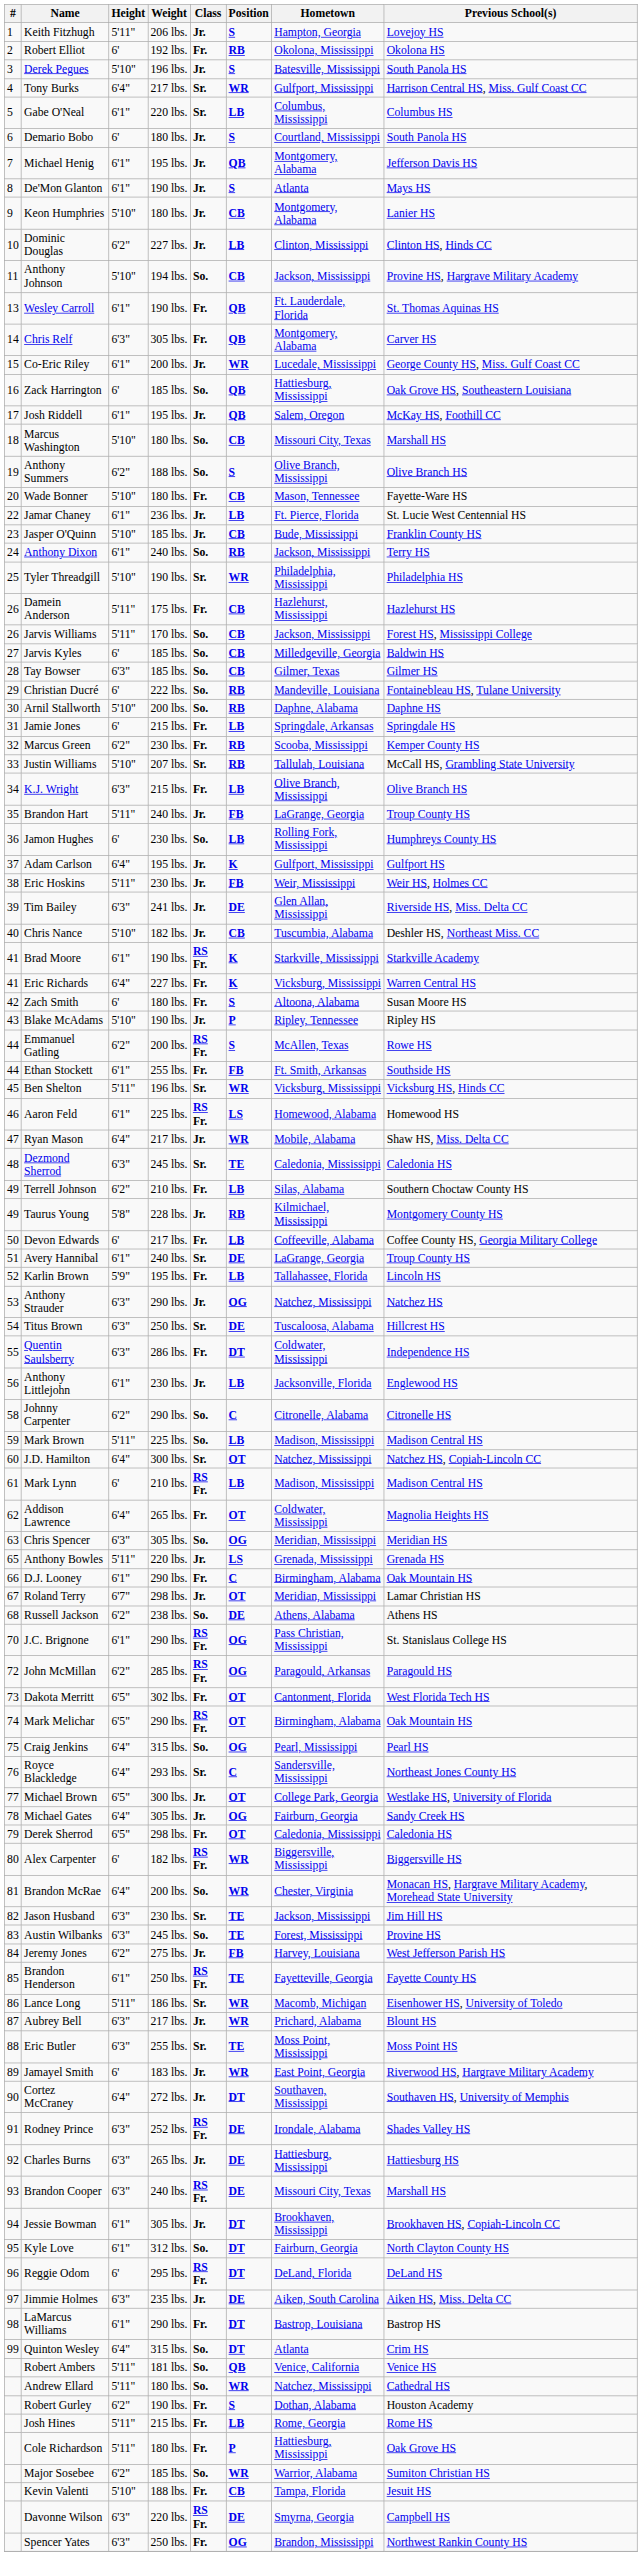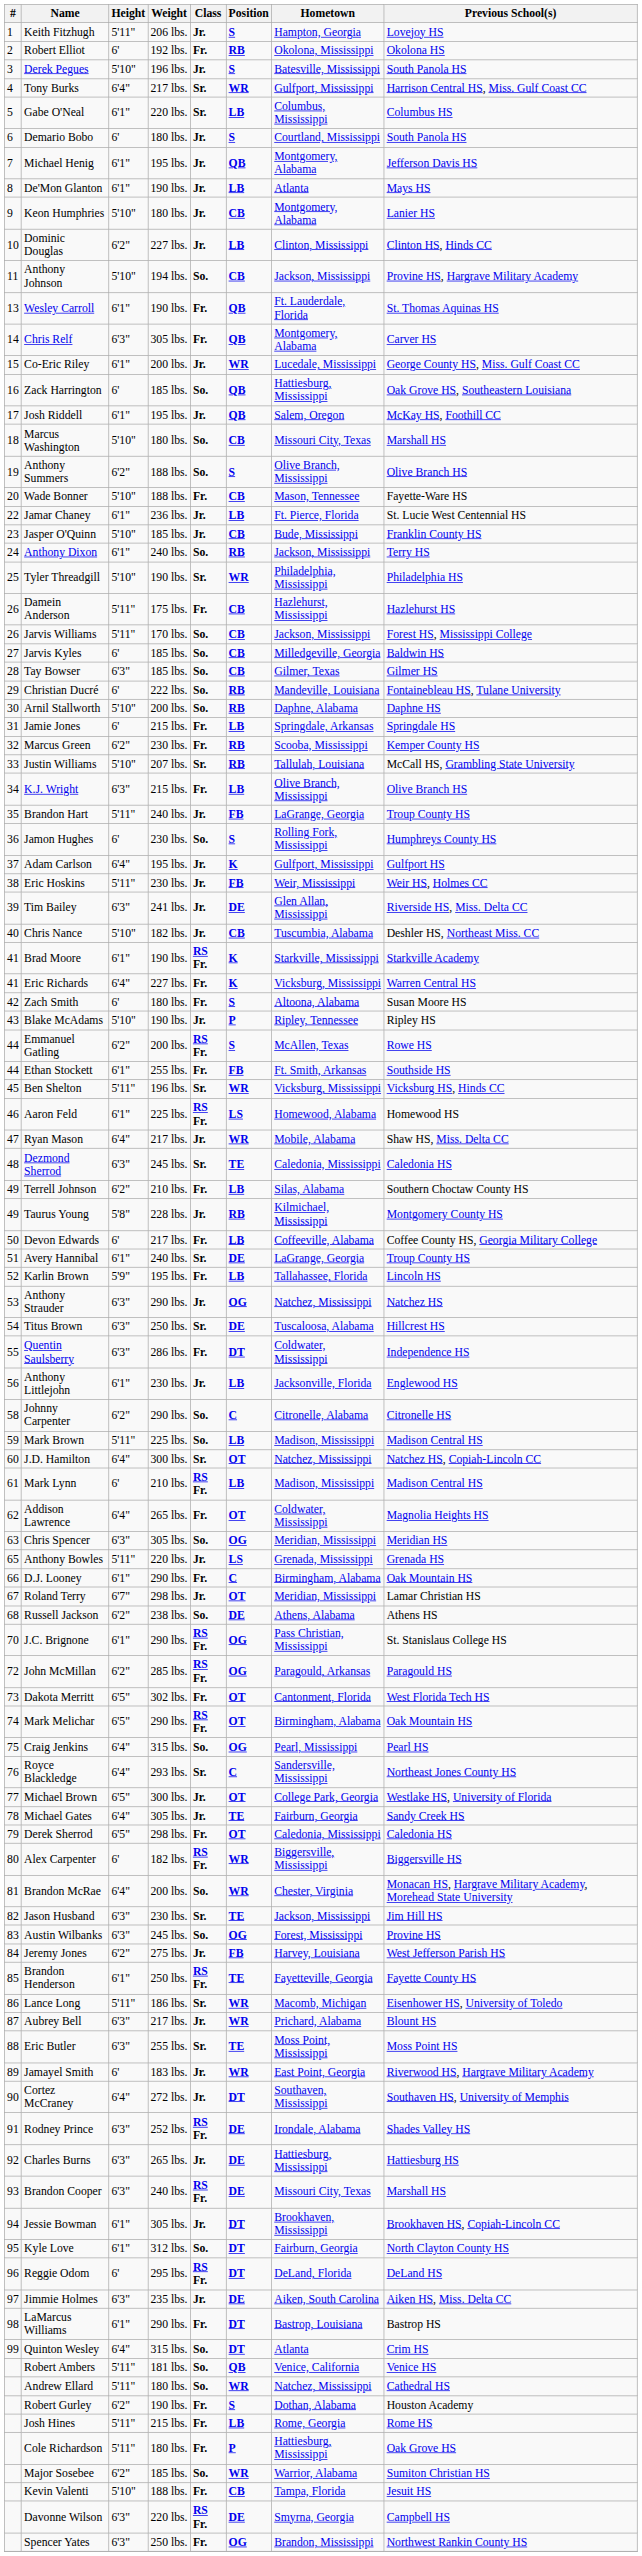De'Mon Glanton | Position: S -> LB
Wade Bonner | Weight: 180 lbs. -> 188 lbs.
Jamon Hughes | Position: LB -> S
Michael Gates | Position: OG -> TE
Austin Wilbanks | Position: TE -> OG
